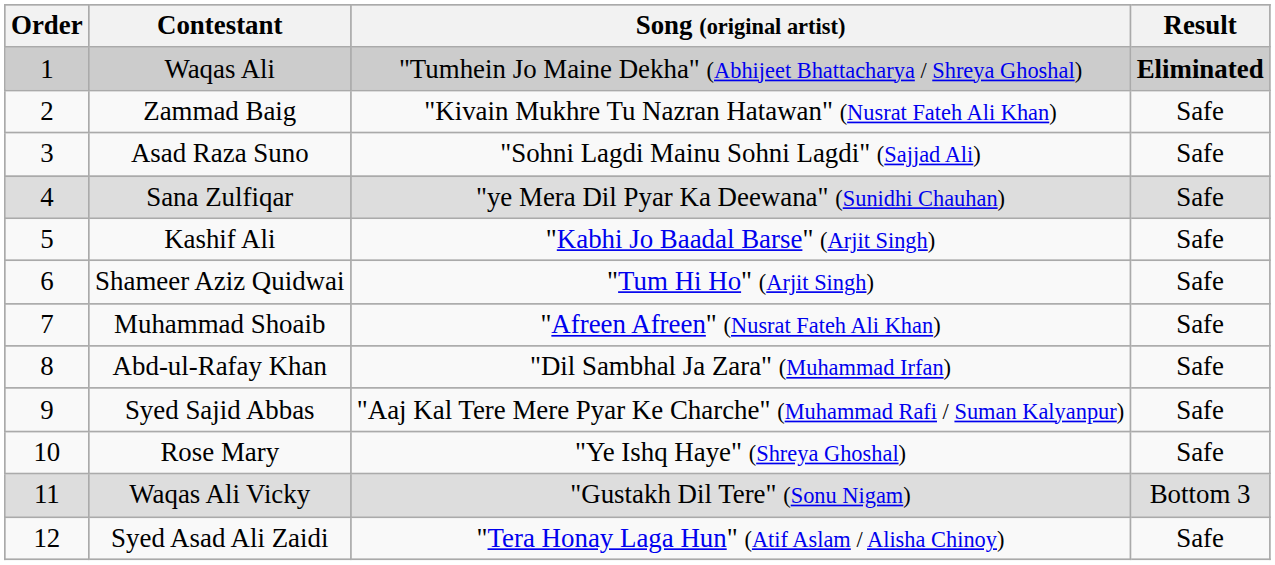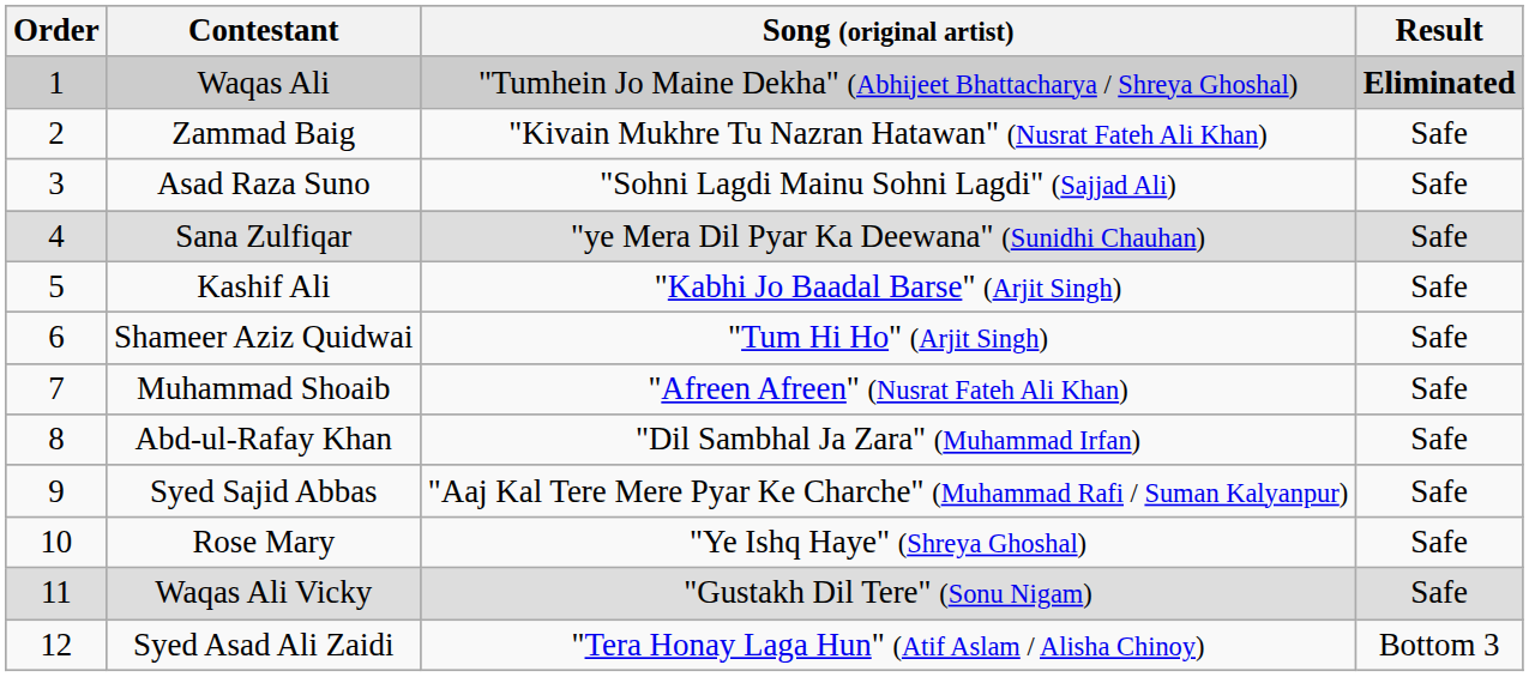Waqas Ali Vicky | Result: Bottom 3 -> Safe
Syed Asad Ali Zaidi | Result: Safe -> Bottom 3
